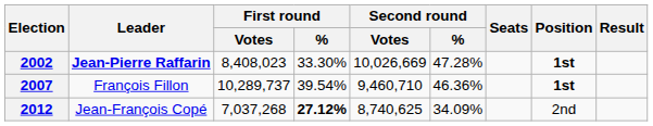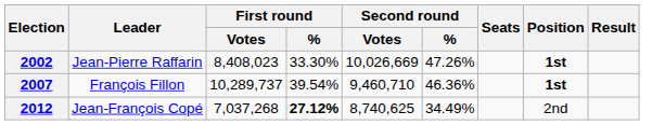2002 | Leader: bold -> normal
2002 | Second round / %: 47.28% -> 47.26%
2012 | Second round / %: 34.09% -> 34.49%
